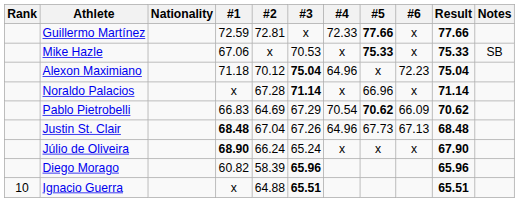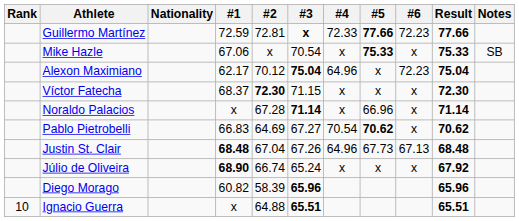Guillermo Martínez | #3: normal -> bold
Guillermo Martínez | #6: x -> 72.23
Mike Hazle | #3: 70.53 -> 70.54
Alexon Maximiano | #1: 71.18 -> 62.17
+ row: Víctor Fatecha | 68.37 | 72.30 | 71.15 | x | x | x | 72.30
Pablo Pietrobelli | #3: 67.29 -> 67.27
Pablo Pietrobelli | #6: 66.09 -> x
Júlio de Oliveira | #2: 66.24 -> 66.74
Júlio de Oliveira | Result: 67.90 -> 67.92
